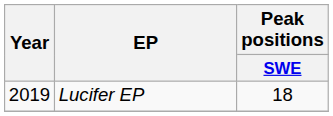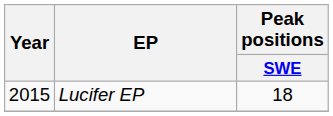Lucifer EP | Year: 2019 -> 2015
